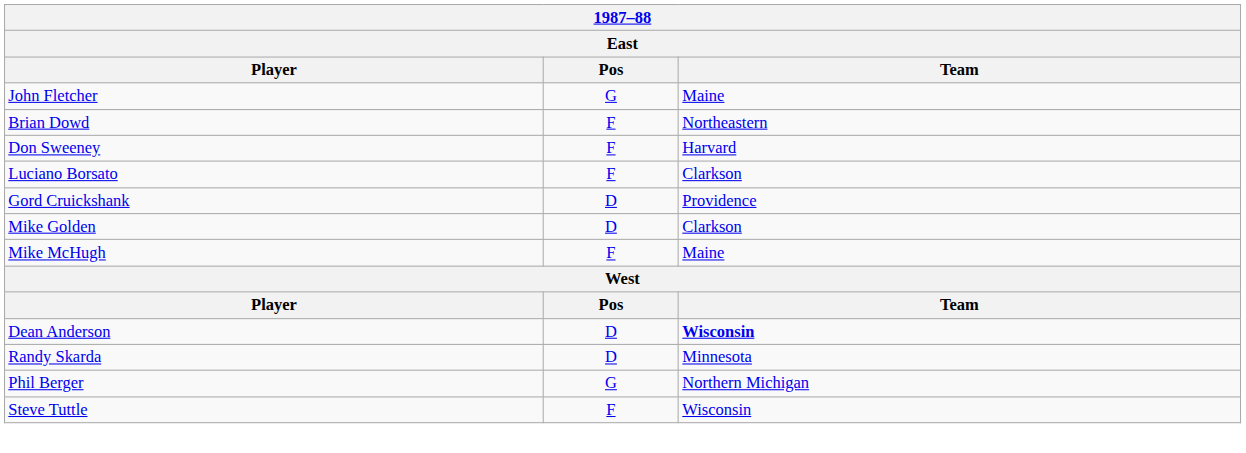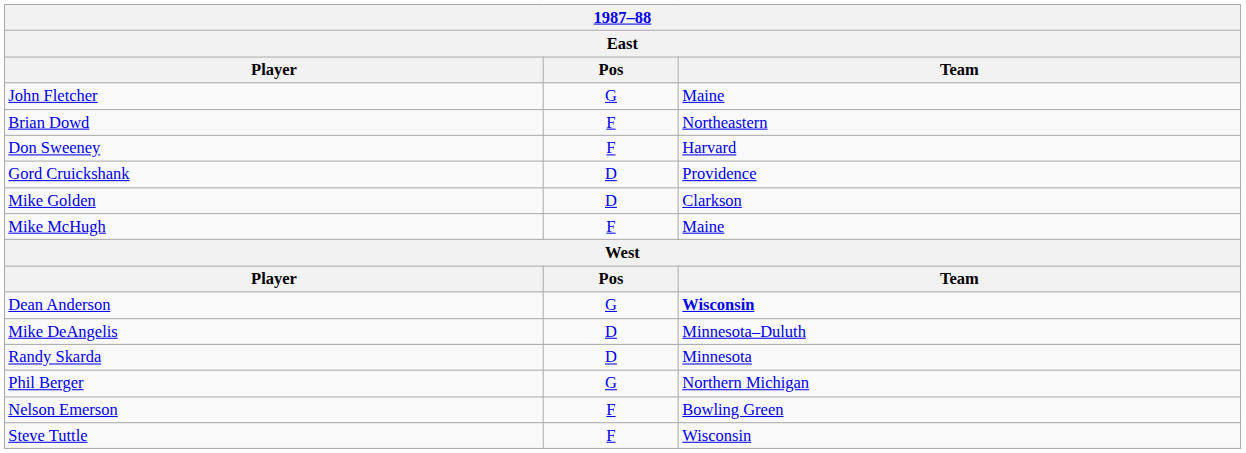- row: Luciano Borsato | F | Clarkson
Dean Anderson | Pos: D -> G
+ row: Mike DeAngelis | D | Minnesota–Duluth
+ row: Nelson Emerson | F | Bowling Green
